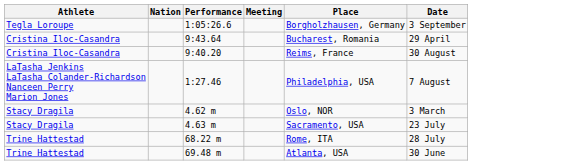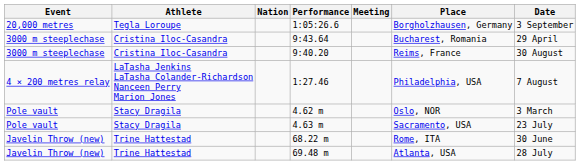+ column: Event | 20,000 metres | 3000 m steeplechase | 3000 m steeplechase | 4 × 200 metres relay | Pole vault | Pole vault | Javelin Throw (new) | Javelin Throw (new)
68.22 m | Date: 28 July -> 30 June
69.48 m | Date: 30 June -> 28 July
